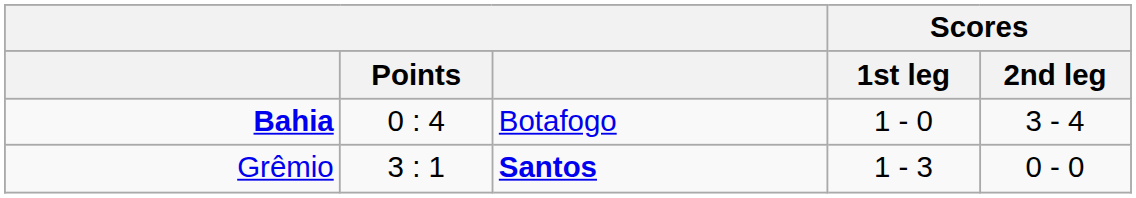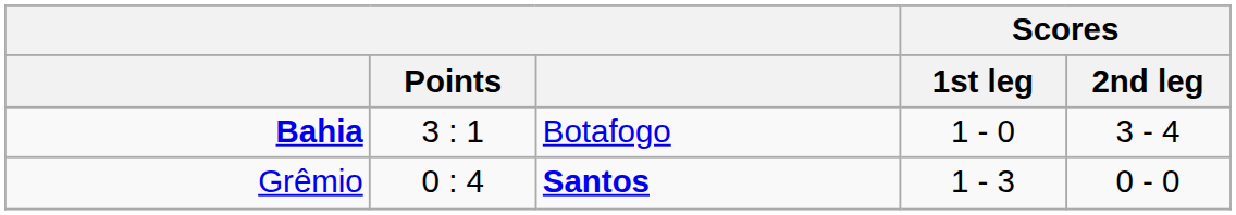Bahia | Points: 0 : 4 -> 3 : 1
Grêmio | Points: 3 : 1 -> 0 : 4
